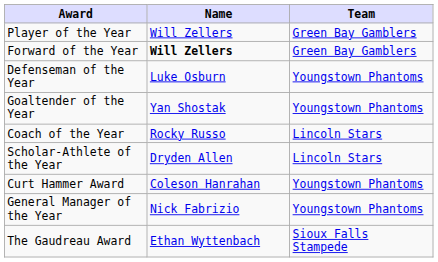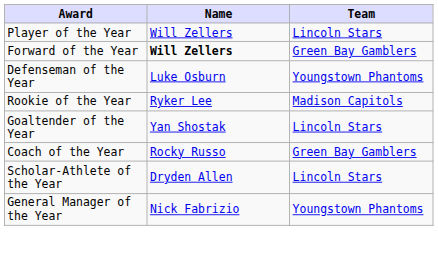Player of the Year | Team: Green Bay Gamblers -> Lincoln Stars
+ row: Rookie of the Year | Ryker Lee | Madison Capitols
Goaltender of the Year | Team: Youngstown Phantoms -> Lincoln Stars
Coach of the Year | Team: Lincoln Stars -> Green Bay Gamblers
- row: Curt Hammer Award | Coleson Hanrahan | Youngstown Phantoms
- row: The Gaudreau Award | Ethan Wyttenbach | Sioux Falls Stampede
